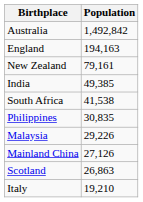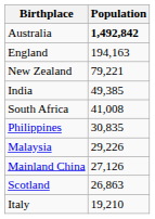Australia | Population: normal -> bold
New Zealand | Population: 79,161 -> 79,221
South Africa | Population: 41,538 -> 41,008
